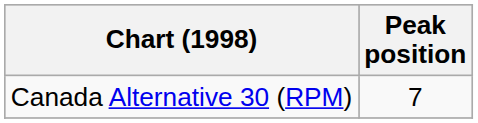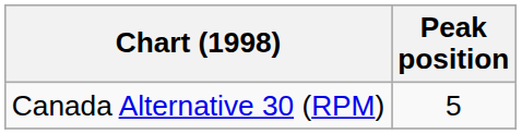Canada Alternative 30 (RPM) | Peak position: 7 -> 5
